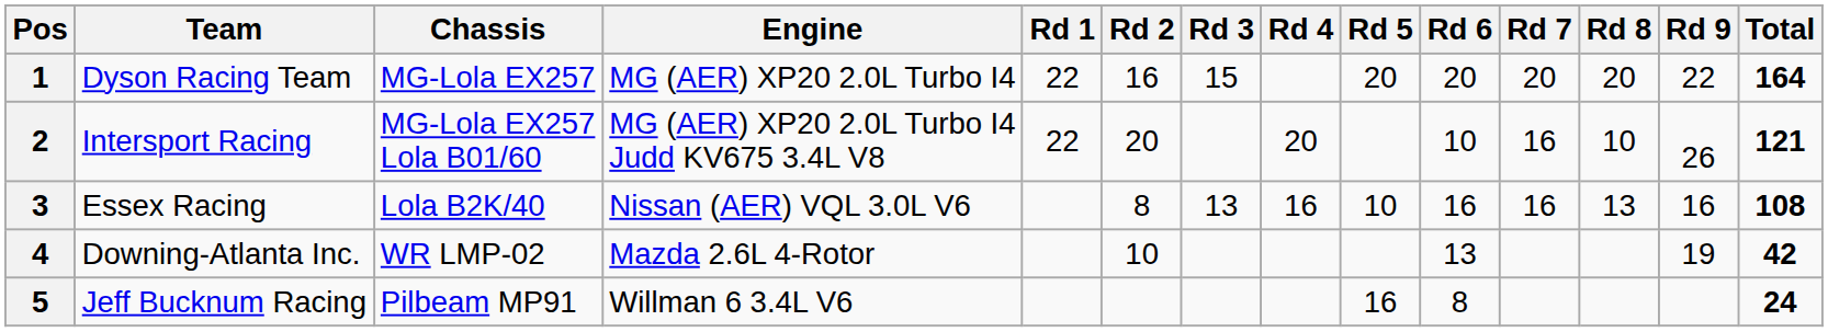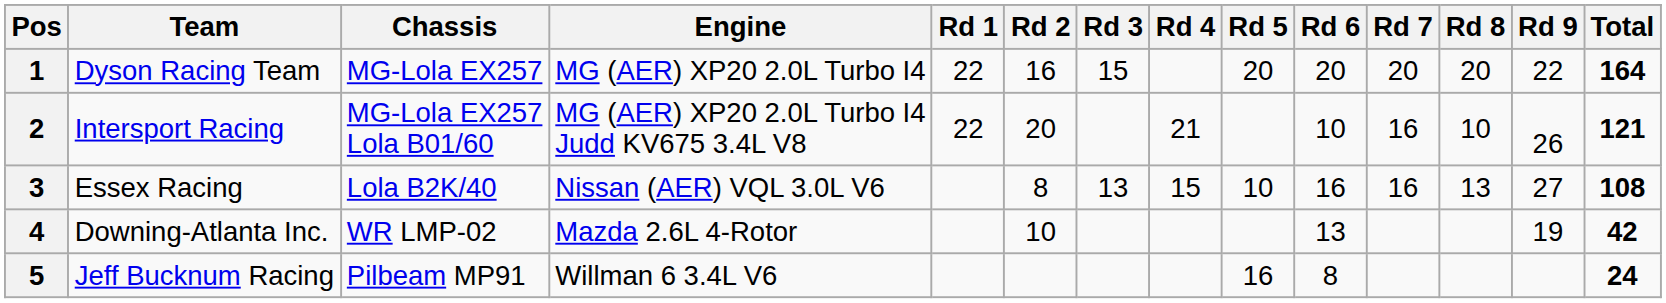2 | Rd 4: 20 -> 21
3 | Rd 4: 16 -> 15
3 | Rd 9: 16 -> 27
